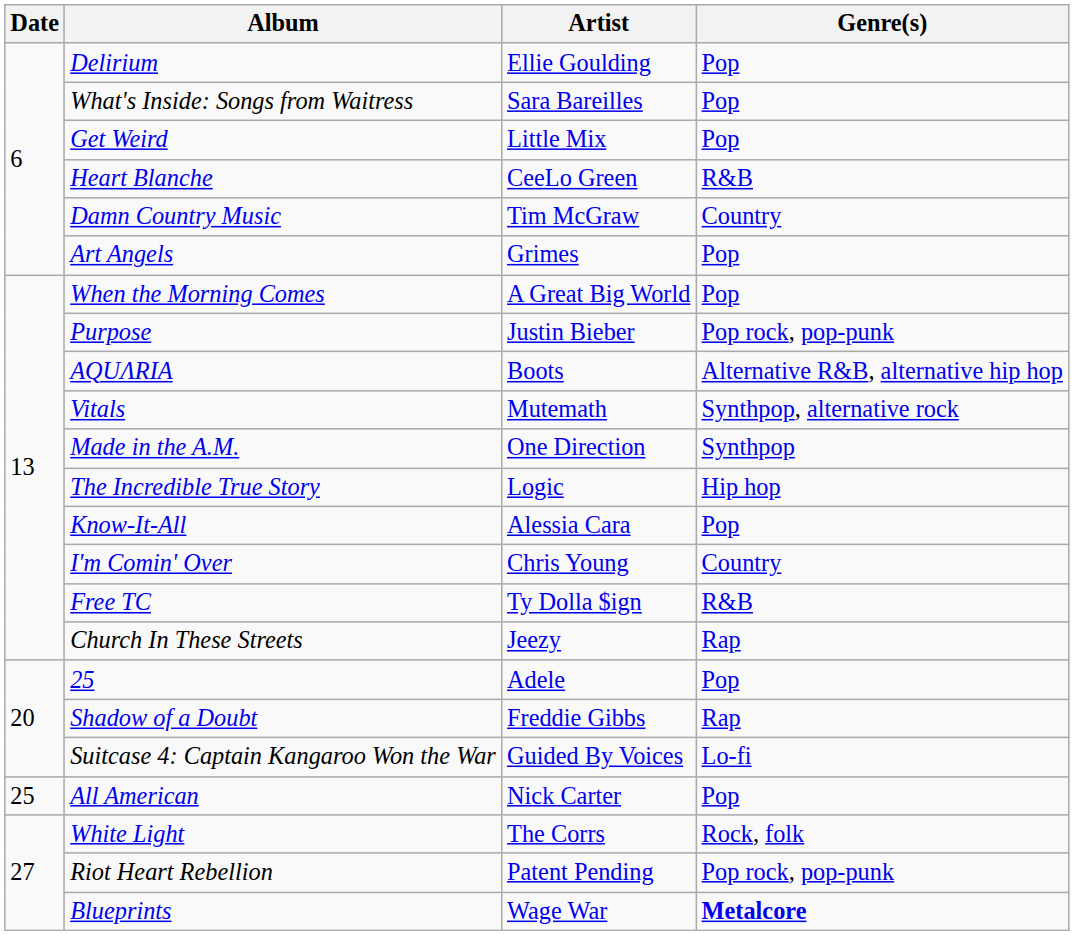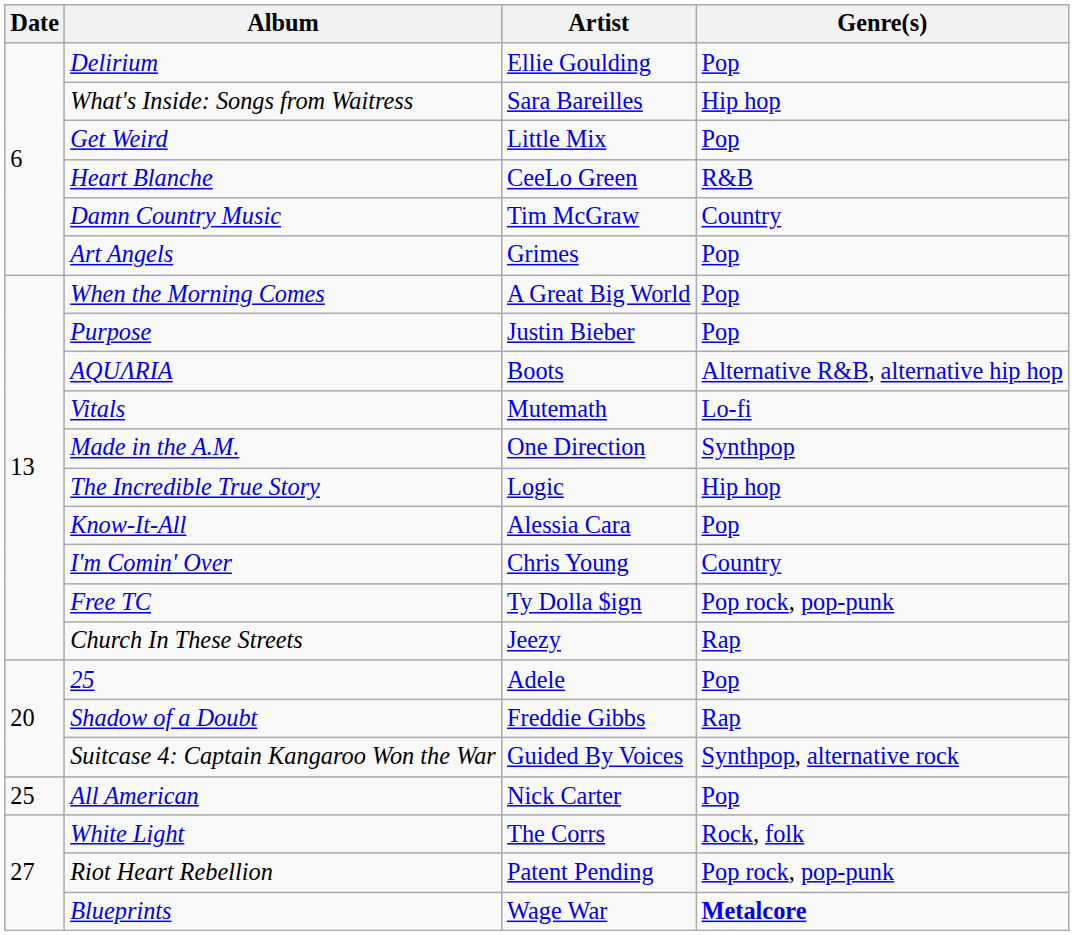What's Inside: Songs from Waitress | Genre(s): Pop -> Hip hop
Purpose | Genre(s): Pop rock, pop-punk -> Pop
Vitals | Genre(s): Synthpop, alternative rock -> Lo-fi
Free TC | Genre(s): R&B -> Pop rock, pop-punk
Suitcase 4: Captain Kangaroo Won the War | Genre(s): Lo-fi -> Synthpop, alternative rock
